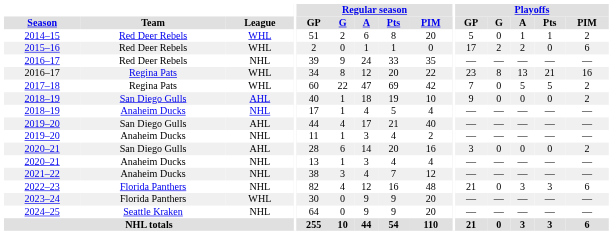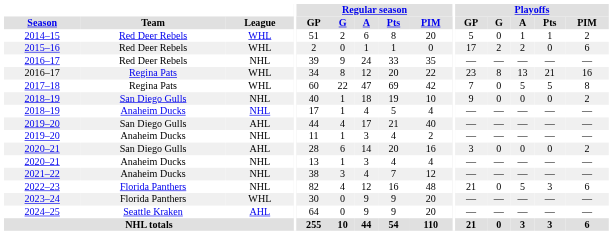2017–18 | Playoffs / PIM: 2 -> 8
2018–19 / San Diego Gulls | League: AHL -> NHL
2022–23 | Playoffs / A: 3 -> 5
2024–25 | League: NHL -> AHL
